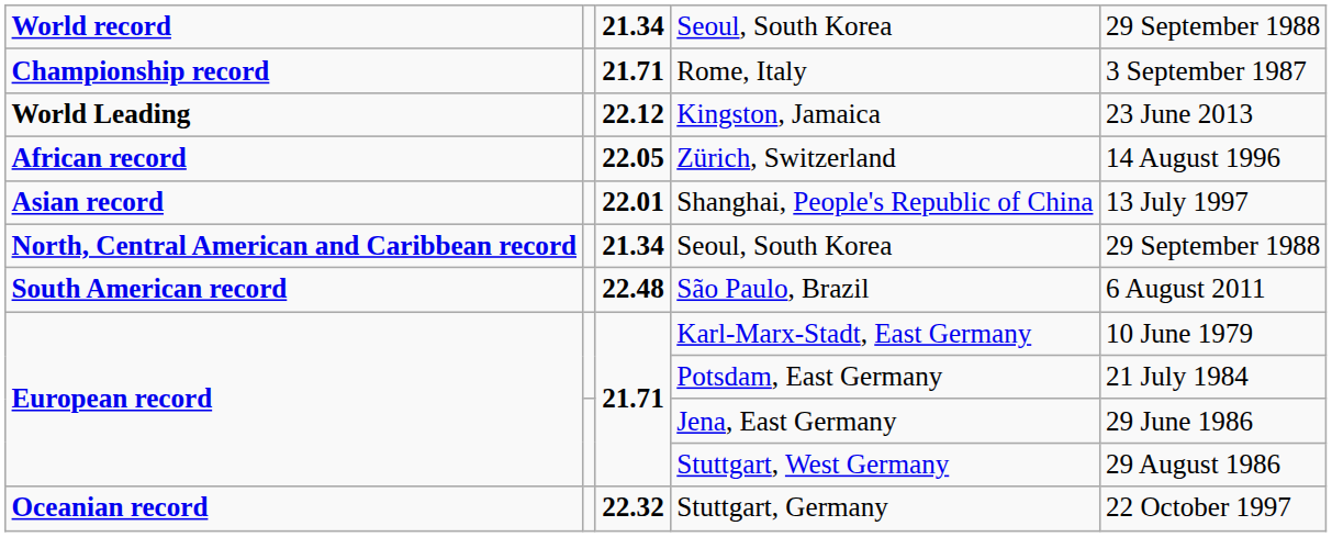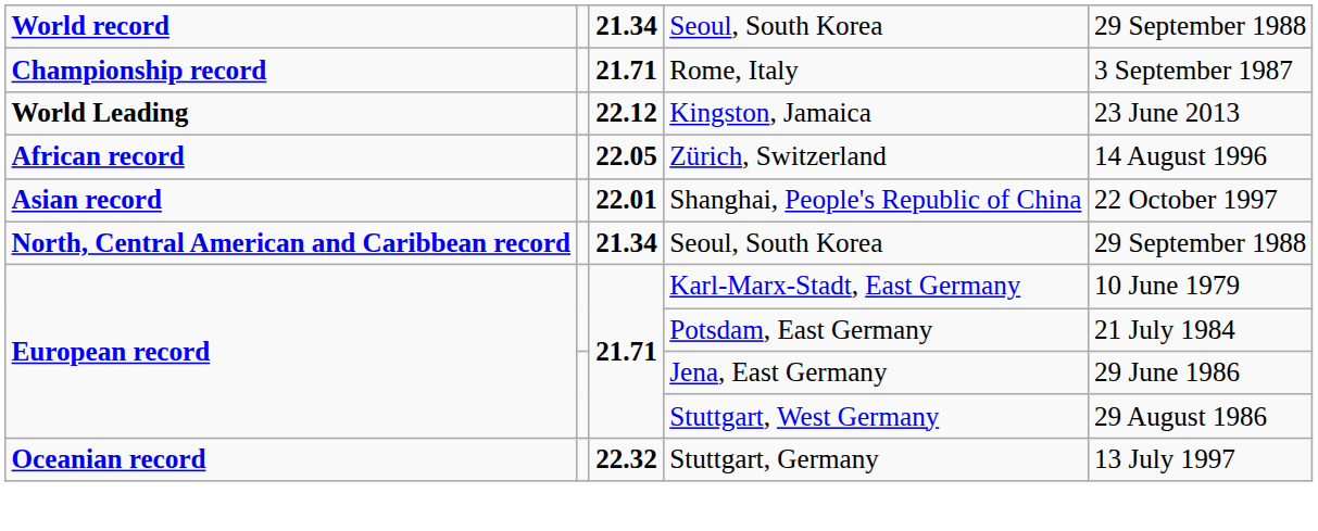Shanghai, People's Republic of China | column 5: 13 July 1997 -> 22 October 1997
- row: South American record | 22.48 | São Paulo, Brazil | 6 August 2011
Stuttgart, Germany | column 5: 22 October 1997 -> 13 July 1997
